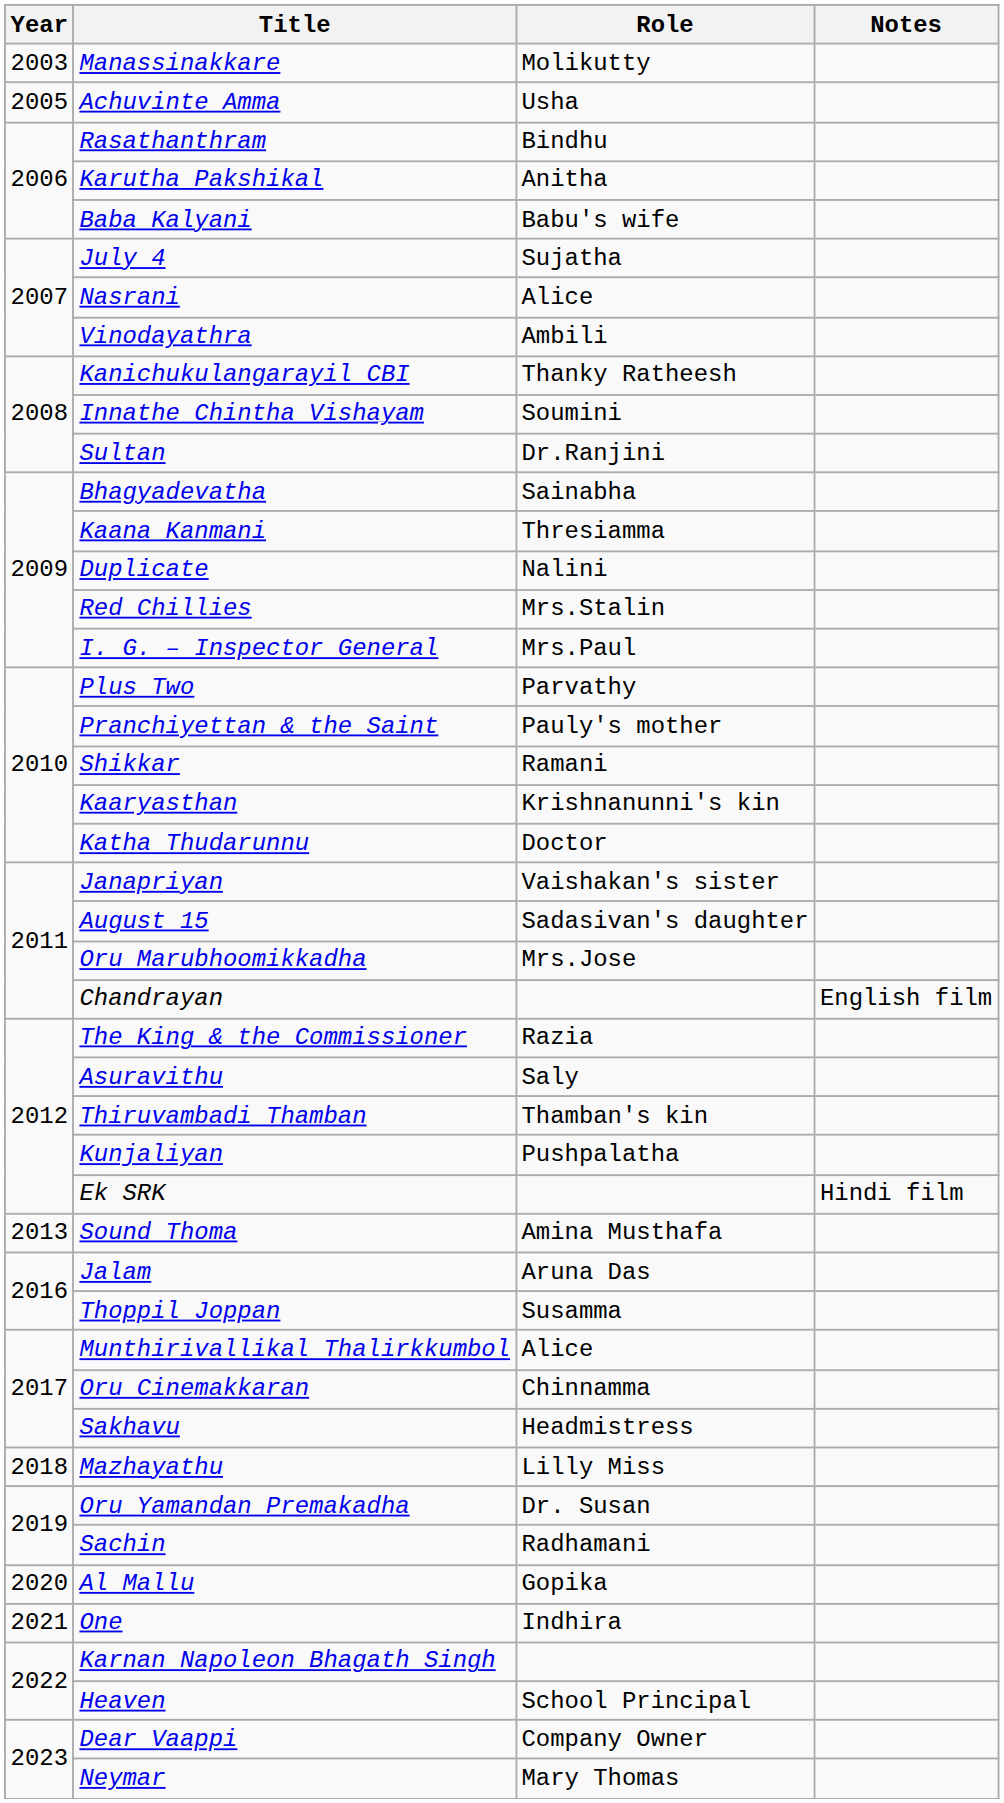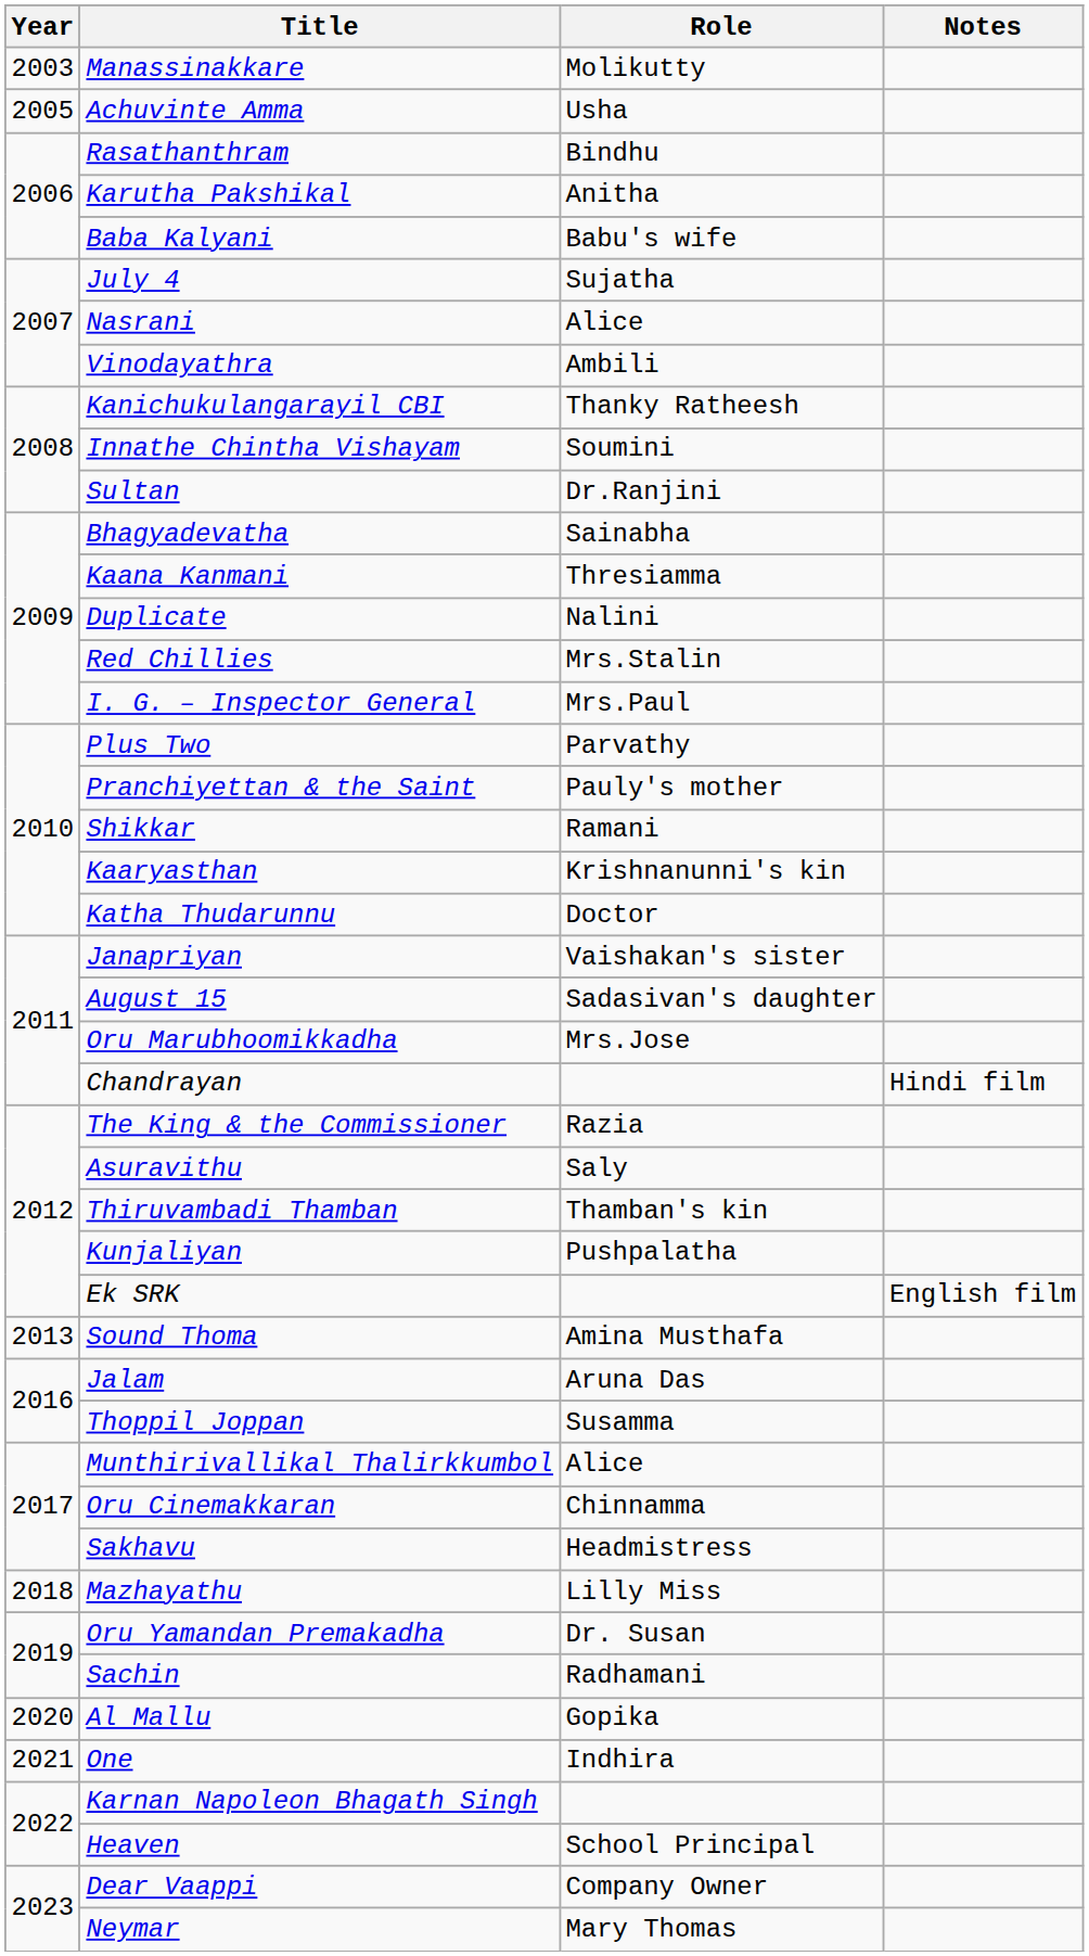Chandrayan | Notes: English film -> Hindi film
Ek SRK | Notes: Hindi film -> English film
